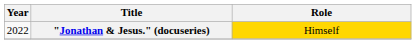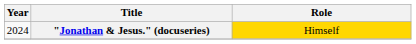"Jonathan & Jesus." (docuseries) | Year: 2022 -> 2024
